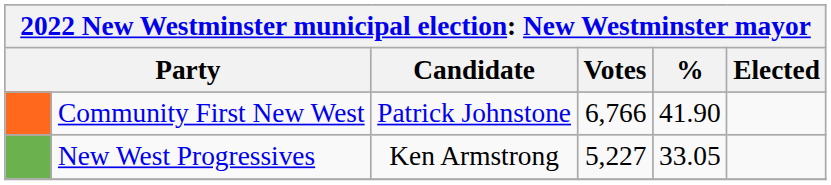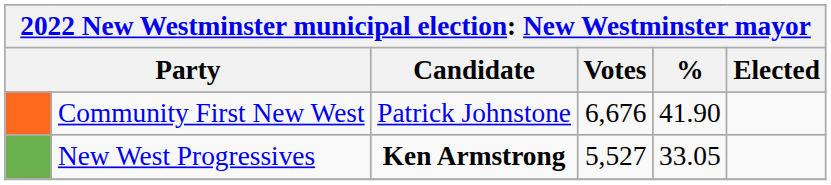Community First New West | Votes: 6,766 -> 6,676
New West Progressives | Candidate: normal -> bold
New West Progressives | Votes: 5,227 -> 5,527
